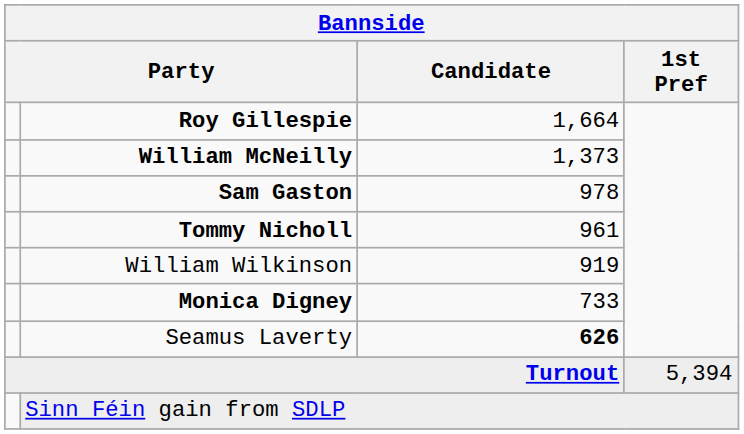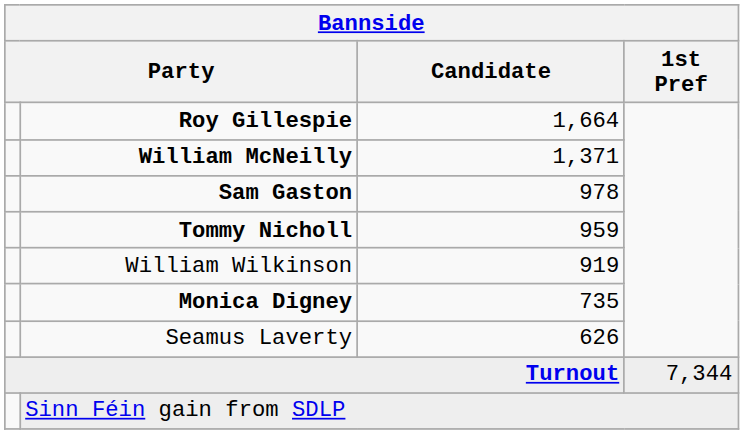William McNeilly | Candidate: 1,373 -> 1,371
Tommy Nicholl | Candidate: 961 -> 959
Monica Digney | Candidate: 733 -> 735
Seamus Laverty | Candidate: bold -> normal
Turnout | 1st Pref: 5,394 -> 7,344
